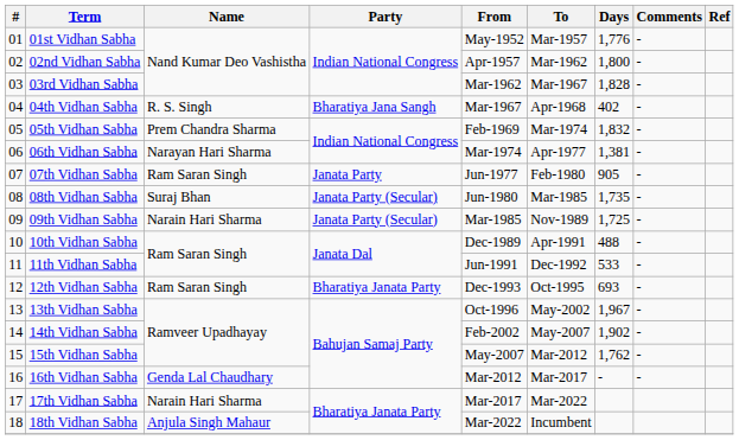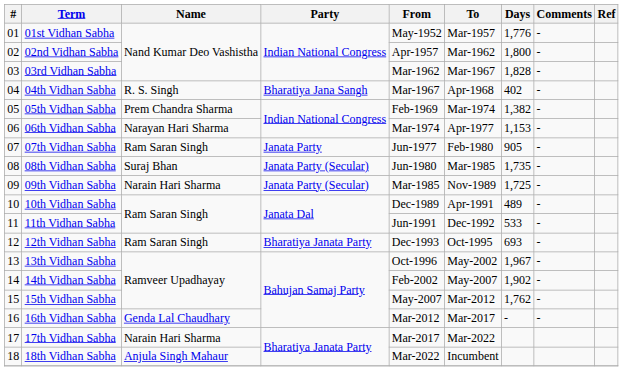05th Vidhan Sabha | Days: 1,832 -> 1,382
06th Vidhan Sabha | Days: 1,381 -> 1,153
10th Vidhan Sabha | Days: 488 -> 489
